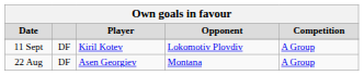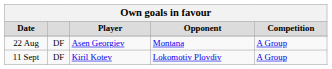rows swapped: 22 Aug <-> 11 Sept
